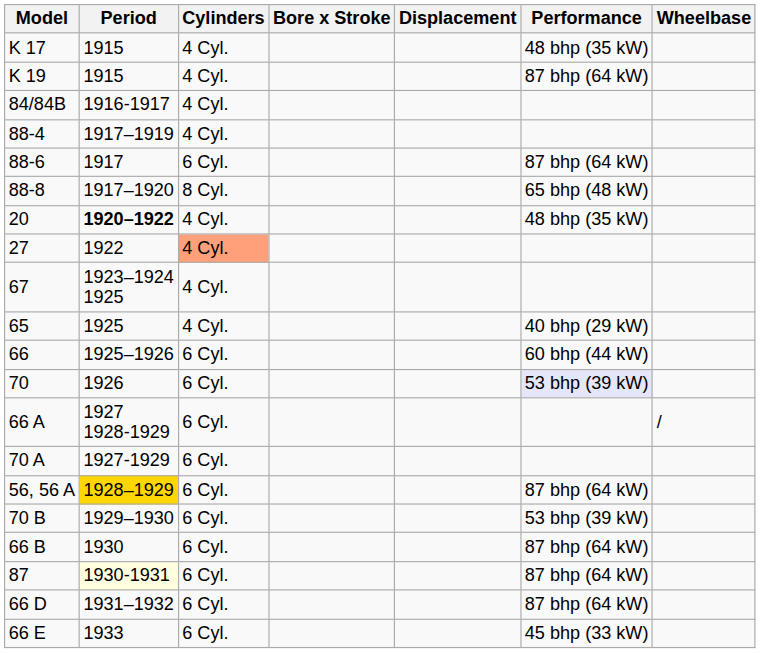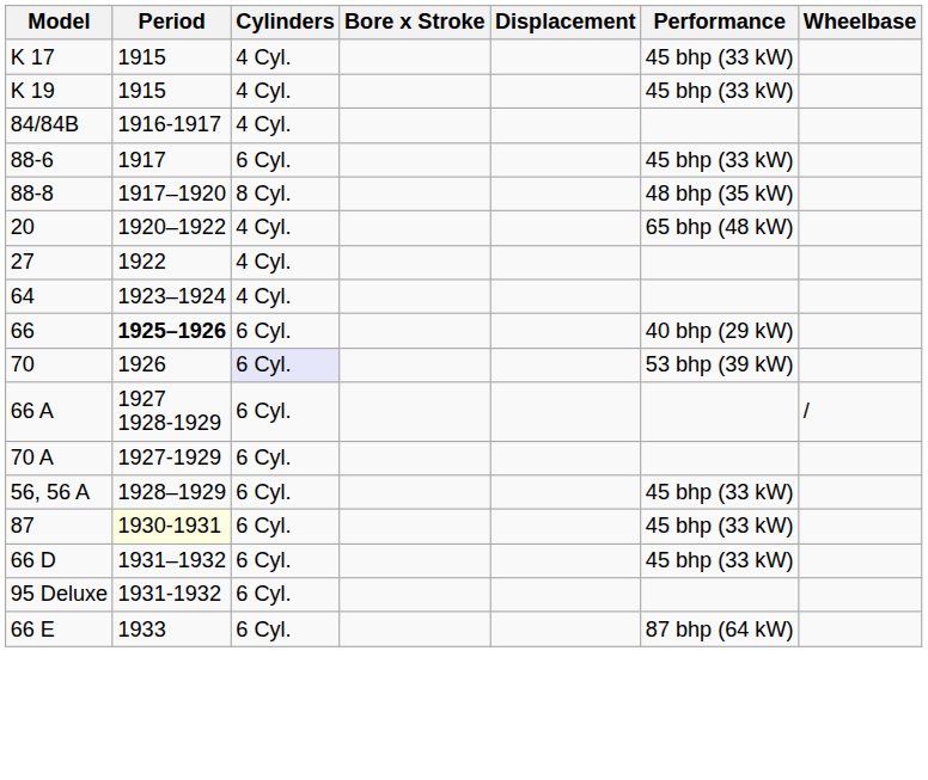K 17 | Performance: 48 bhp (35 kW) -> 45 bhp (33 kW)
K 19 | Performance: 87 bhp (64 kW) -> 45 bhp (33 kW)
- row: 88-4 | 1917–1919 | 4 Cyl.
88-6 | Performance: 87 bhp (64 kW) -> 45 bhp (33 kW)
88-8 | Performance: 65 bhp (48 kW) -> 48 bhp (35 kW)
20 | Period: bold -> normal
20 | Performance: 48 bhp (35 kW) -> 65 bhp (48 kW)
27 | Cylinders: lightsalmon background -> no background
+ row: 64 | 1923–1924 | 4 Cyl.
- row: 67 | 1923–1924 1925 | 4 Cyl.
- row: 65 | 1925 | 4 Cyl. | 40 bhp (29 kW)
66 | Period: normal -> bold
66 | Performance: 60 bhp (44 kW) -> 40 bhp (29 kW)
70 | Cylinders: no background -> lavender background
70 | Performance: lavender background -> no background
56, 56 A | Period: gold background -> no background
56, 56 A | Performance: 87 bhp (64 kW) -> 45 bhp (33 kW)
- row: 70 B | 1929–1930 | 6 Cyl. | 53 bhp (39 kW)
- row: 66 B | 1930 | 6 Cyl. | 87 bhp (64 kW)
87 | Performance: 87 bhp (64 kW) -> 45 bhp (33 kW)
66 D | Performance: 87 bhp (64 kW) -> 45 bhp (33 kW)
+ row: 95 Deluxe | 1931-1932 | 6 Cyl.
66 E | Performance: 45 bhp (33 kW) -> 87 bhp (64 kW)
